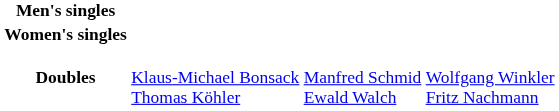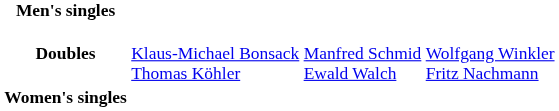rows swapped: Women's singles <-> Doubles
